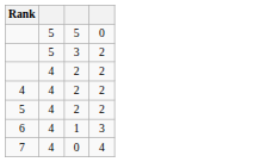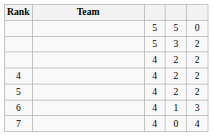+ column: Team
